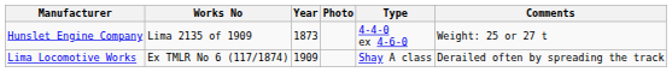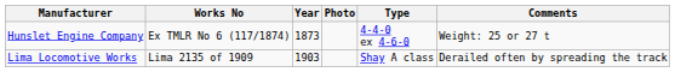Hunslet Engine Company | Works No: Lima 2135 of 1909 -> Ex TMLR No 6 (117/1874)
Lima Locomotive Works | Works No: Ex TMLR No 6 (117/1874) -> Lima 2135 of 1909
Lima Locomotive Works | Year: 1909 -> 1903
